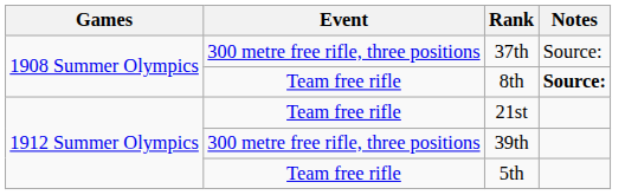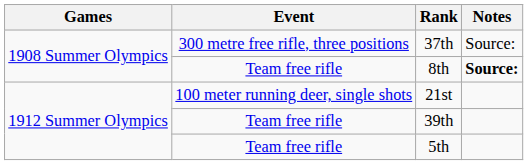21st | Event: Team free rifle -> 100 meter running deer, single shots
39th | Event: 300 metre free rifle, three positions -> Team free rifle
